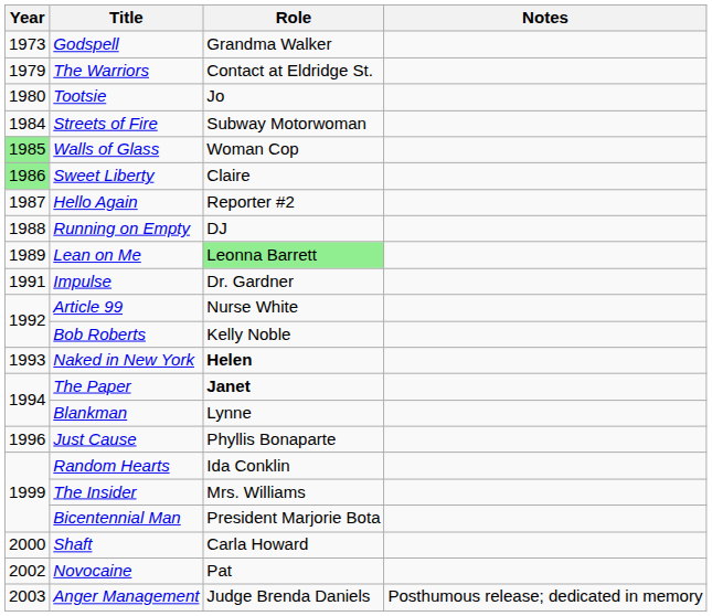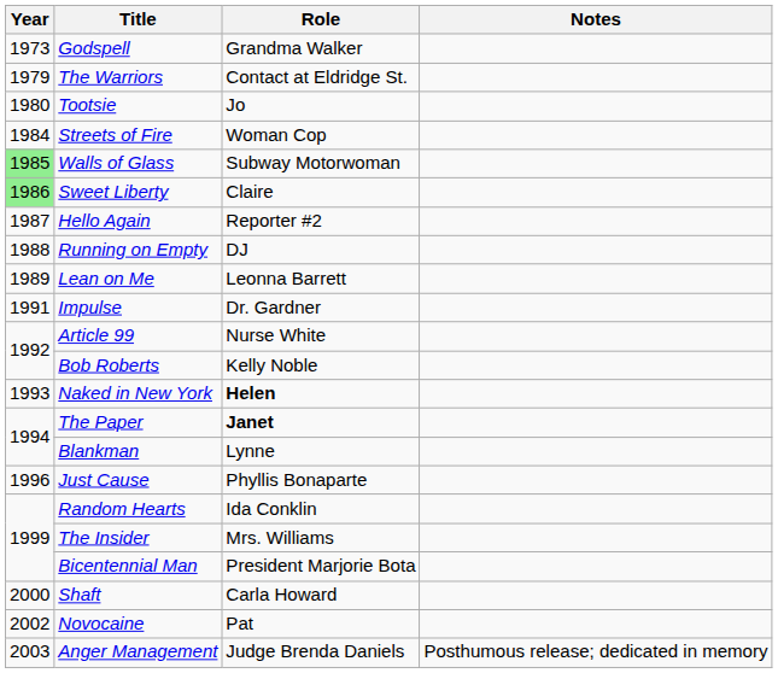Streets of Fire | Role: Subway Motorwoman -> Woman Cop
Walls of Glass | Role: Woman Cop -> Subway Motorwoman
Lean on Me | Role: lightgreen background -> no background
